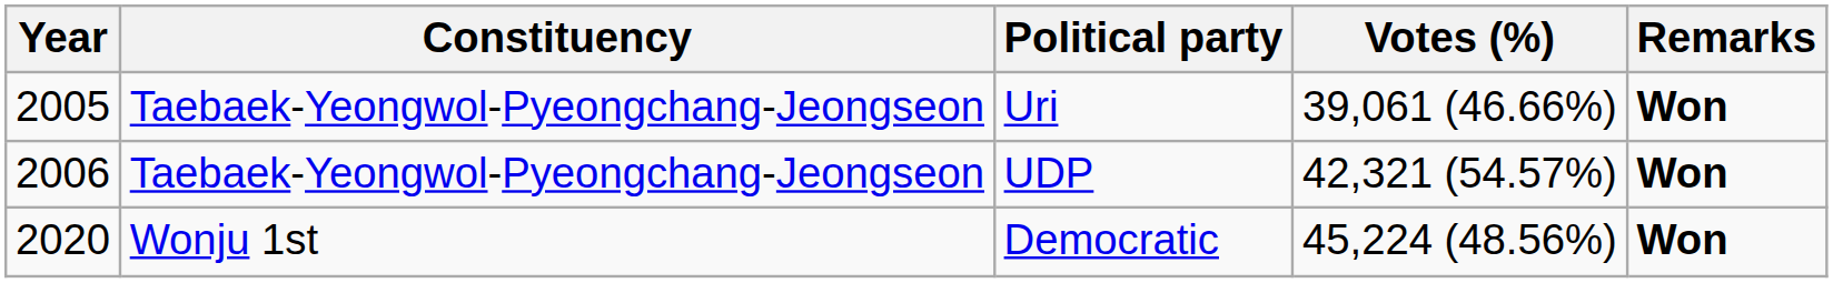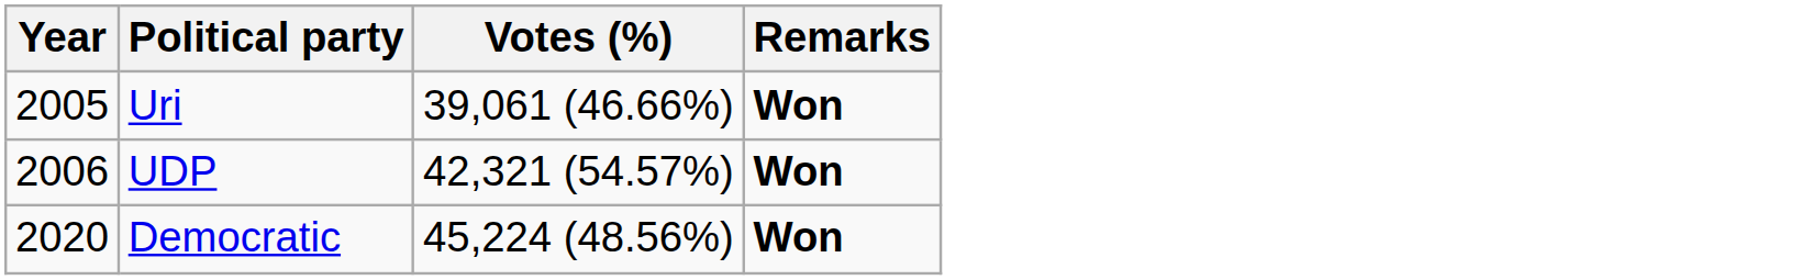- column: Constituency | Taebaek-Yeongwol-Pyeongchang-Jeongseon | Taebaek-Yeongwol-Pyeongchang-Jeongseon | Wonju 1st
